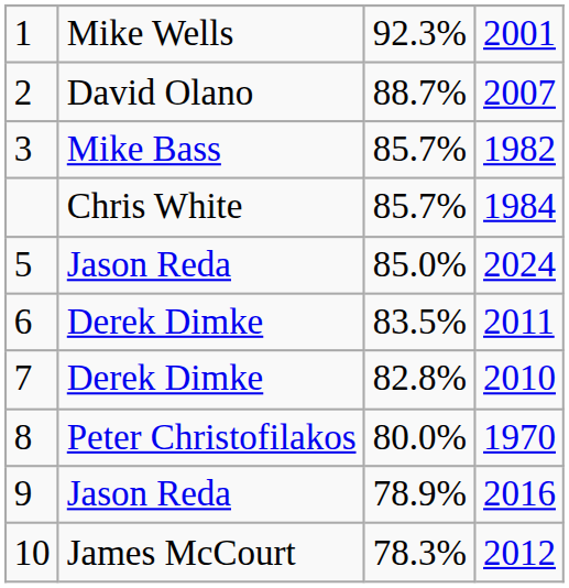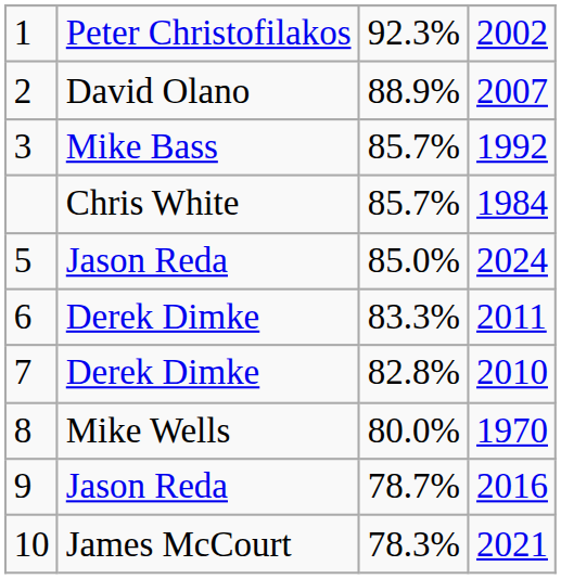1 | column 2: Mike Wells -> Peter Christofilakos
1 | column 4: 2001 -> 2002
2 | column 3: 88.7% -> 88.9%
3 | column 4: 1982 -> 1992
6 | column 3: 83.5% -> 83.3%
8 | column 2: Peter Christofilakos -> Mike Wells
9 | column 3: 78.9% -> 78.7%
10 | column 4: 2012 -> 2021
